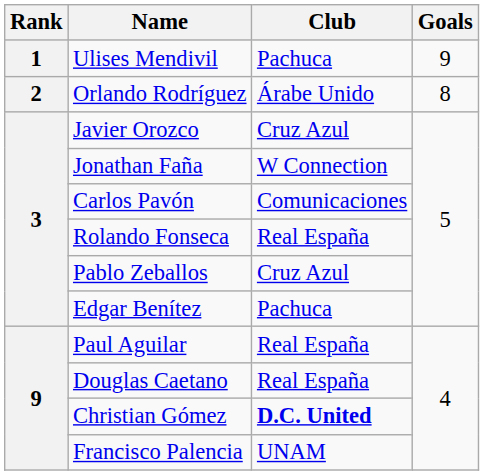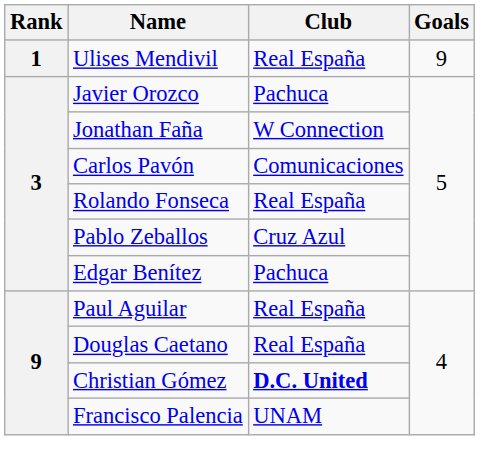Ulises Mendivil | Club: Pachuca -> Real España
- row: 2 | Orlando Rodríguez | Árabe Unido | 8
Javier Orozco | Club: Cruz Azul -> Pachuca
